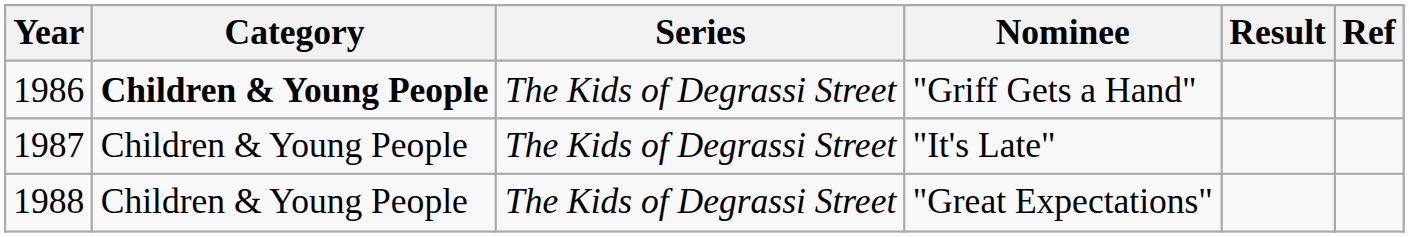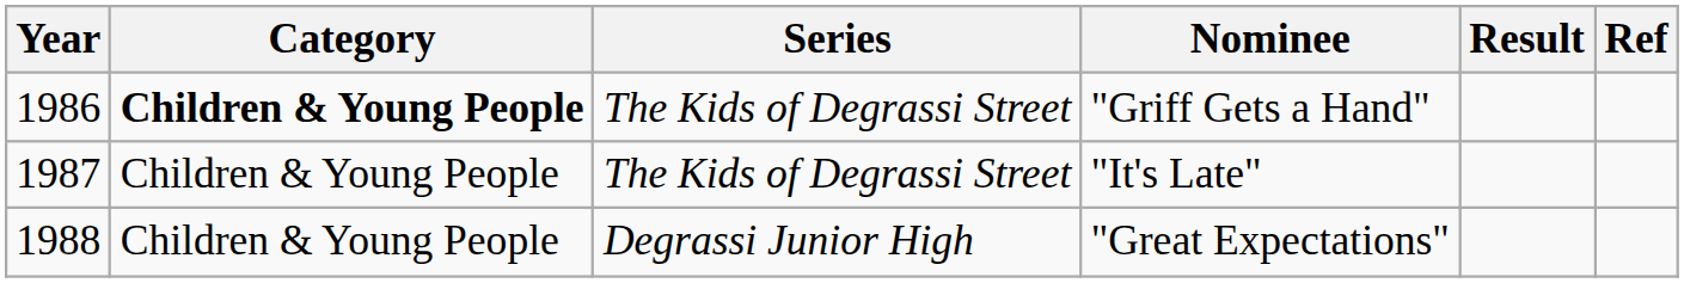"Great Expectations" | Series: The Kids of Degrassi Street -> Degrassi Junior High
